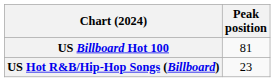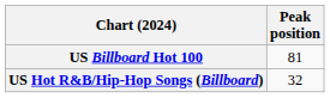US Hot R&B/Hip-Hop Songs (Billboard) | Peak position: 23 -> 32
